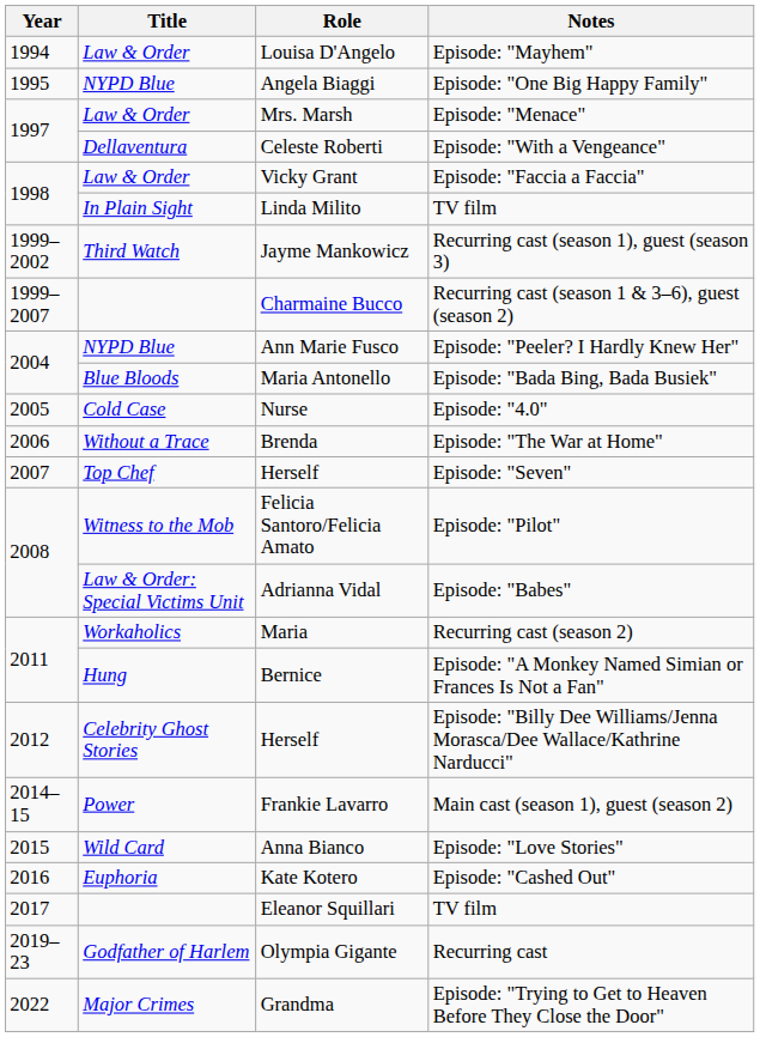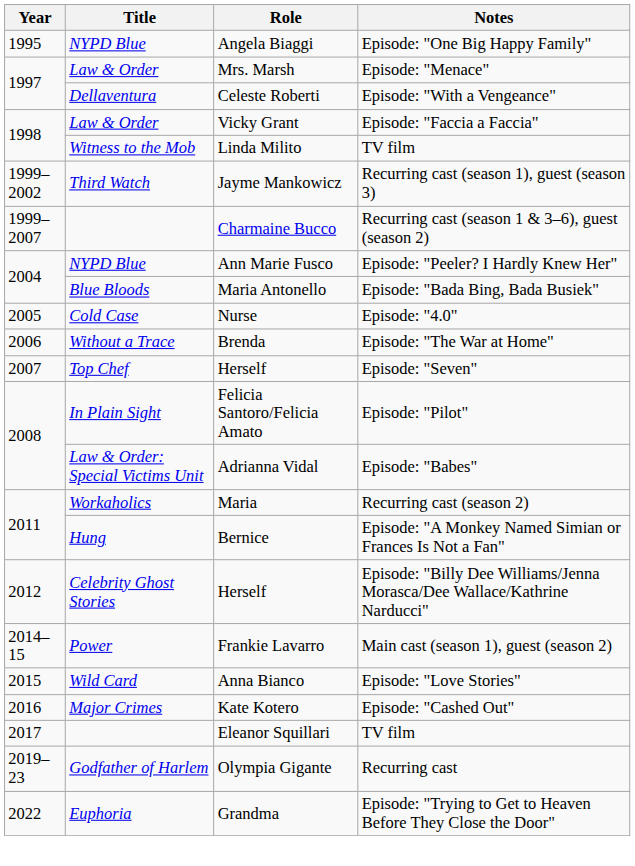- row: 1994 | Law & Order | Louisa D'Angelo | Episode: "Mayhem"
Linda Milito | Title: In Plain Sight -> Witness to the Mob
Felicia Santoro/Felicia Amato | Title: Witness to the Mob -> In Plain Sight
Kate Kotero | Title: Euphoria -> Major Crimes
Grandma | Title: Major Crimes -> Euphoria
